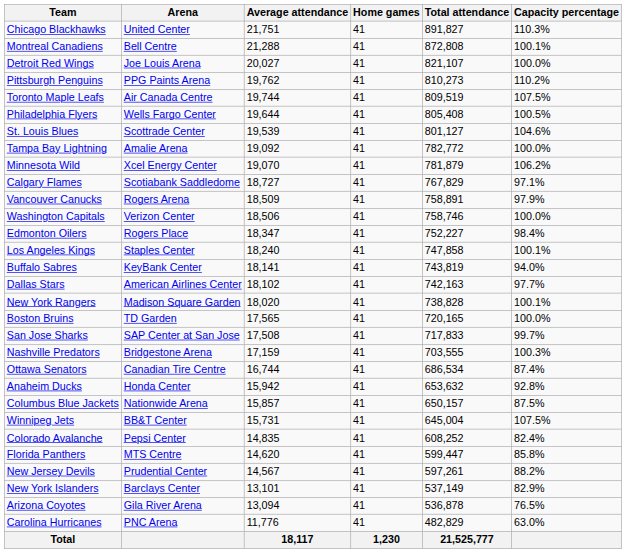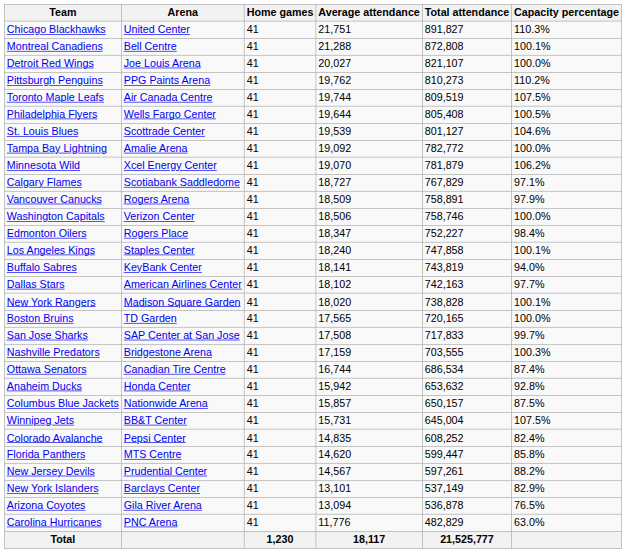columns swapped: Home games <-> Average attendance
